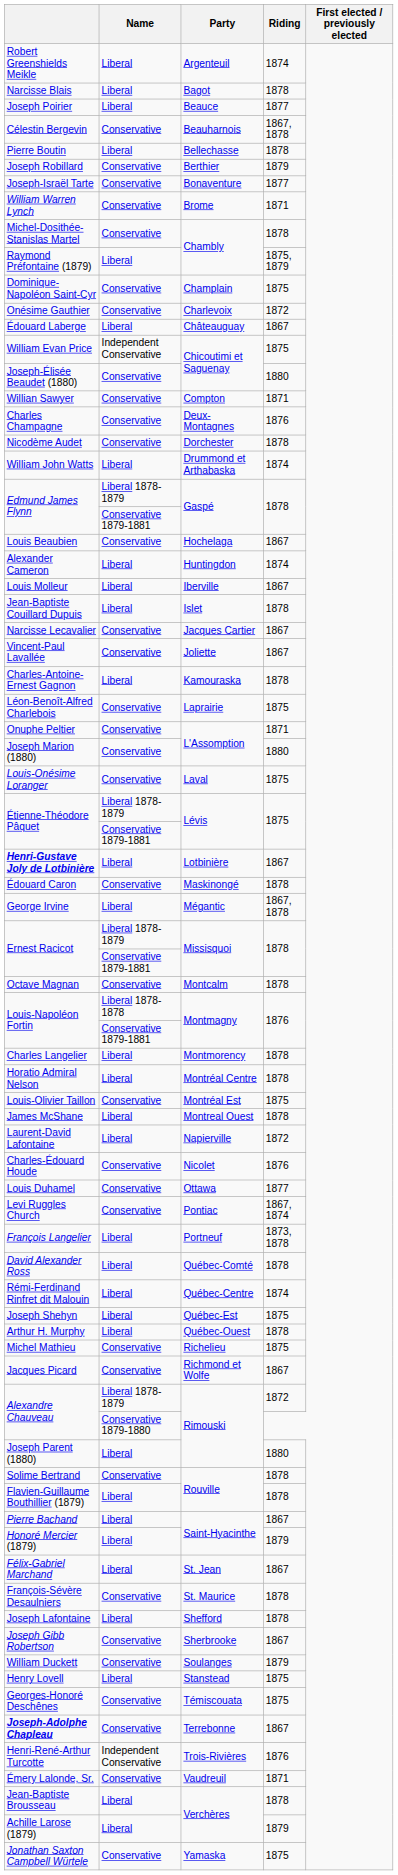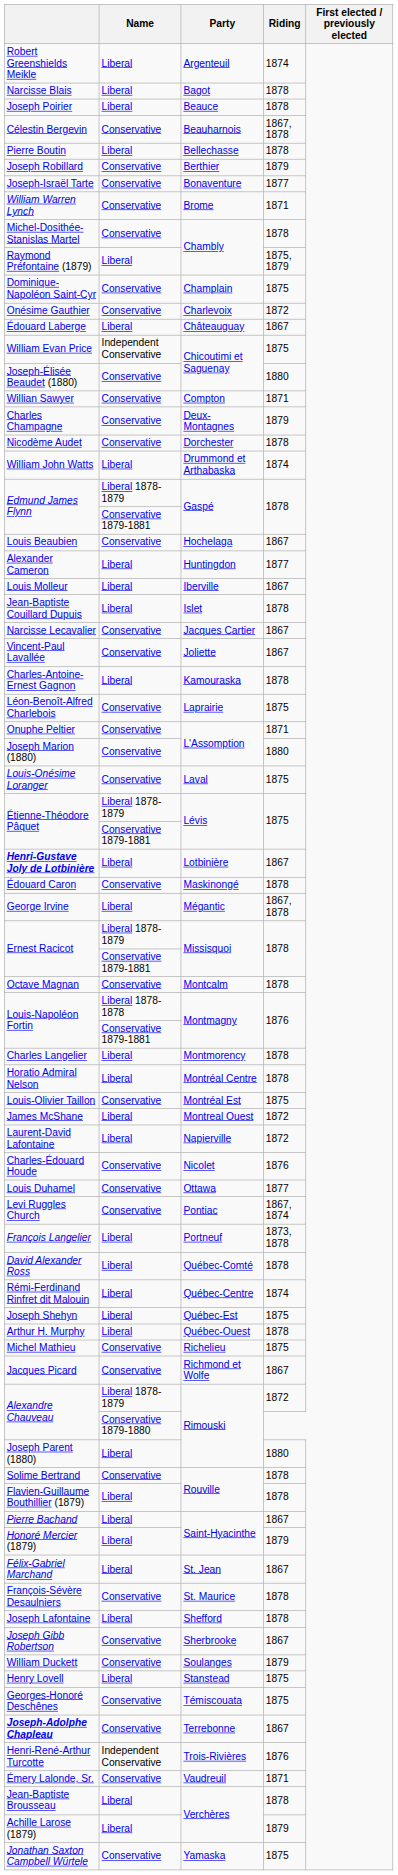Joseph Poirier | Riding: 1877 -> 1878
Charles Champagne | Riding: 1876 -> 1879
Alexander Cameron | Riding: 1874 -> 1877
James McShane | Riding: 1878 -> 1872
